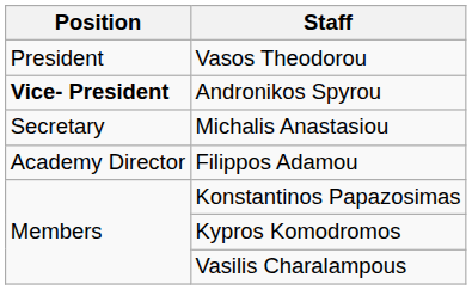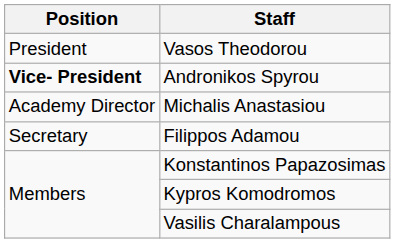Michalis Anastasiou | Position: Secretary -> Academy Director
Filippos Adamou | Position: Academy Director -> Secretary
